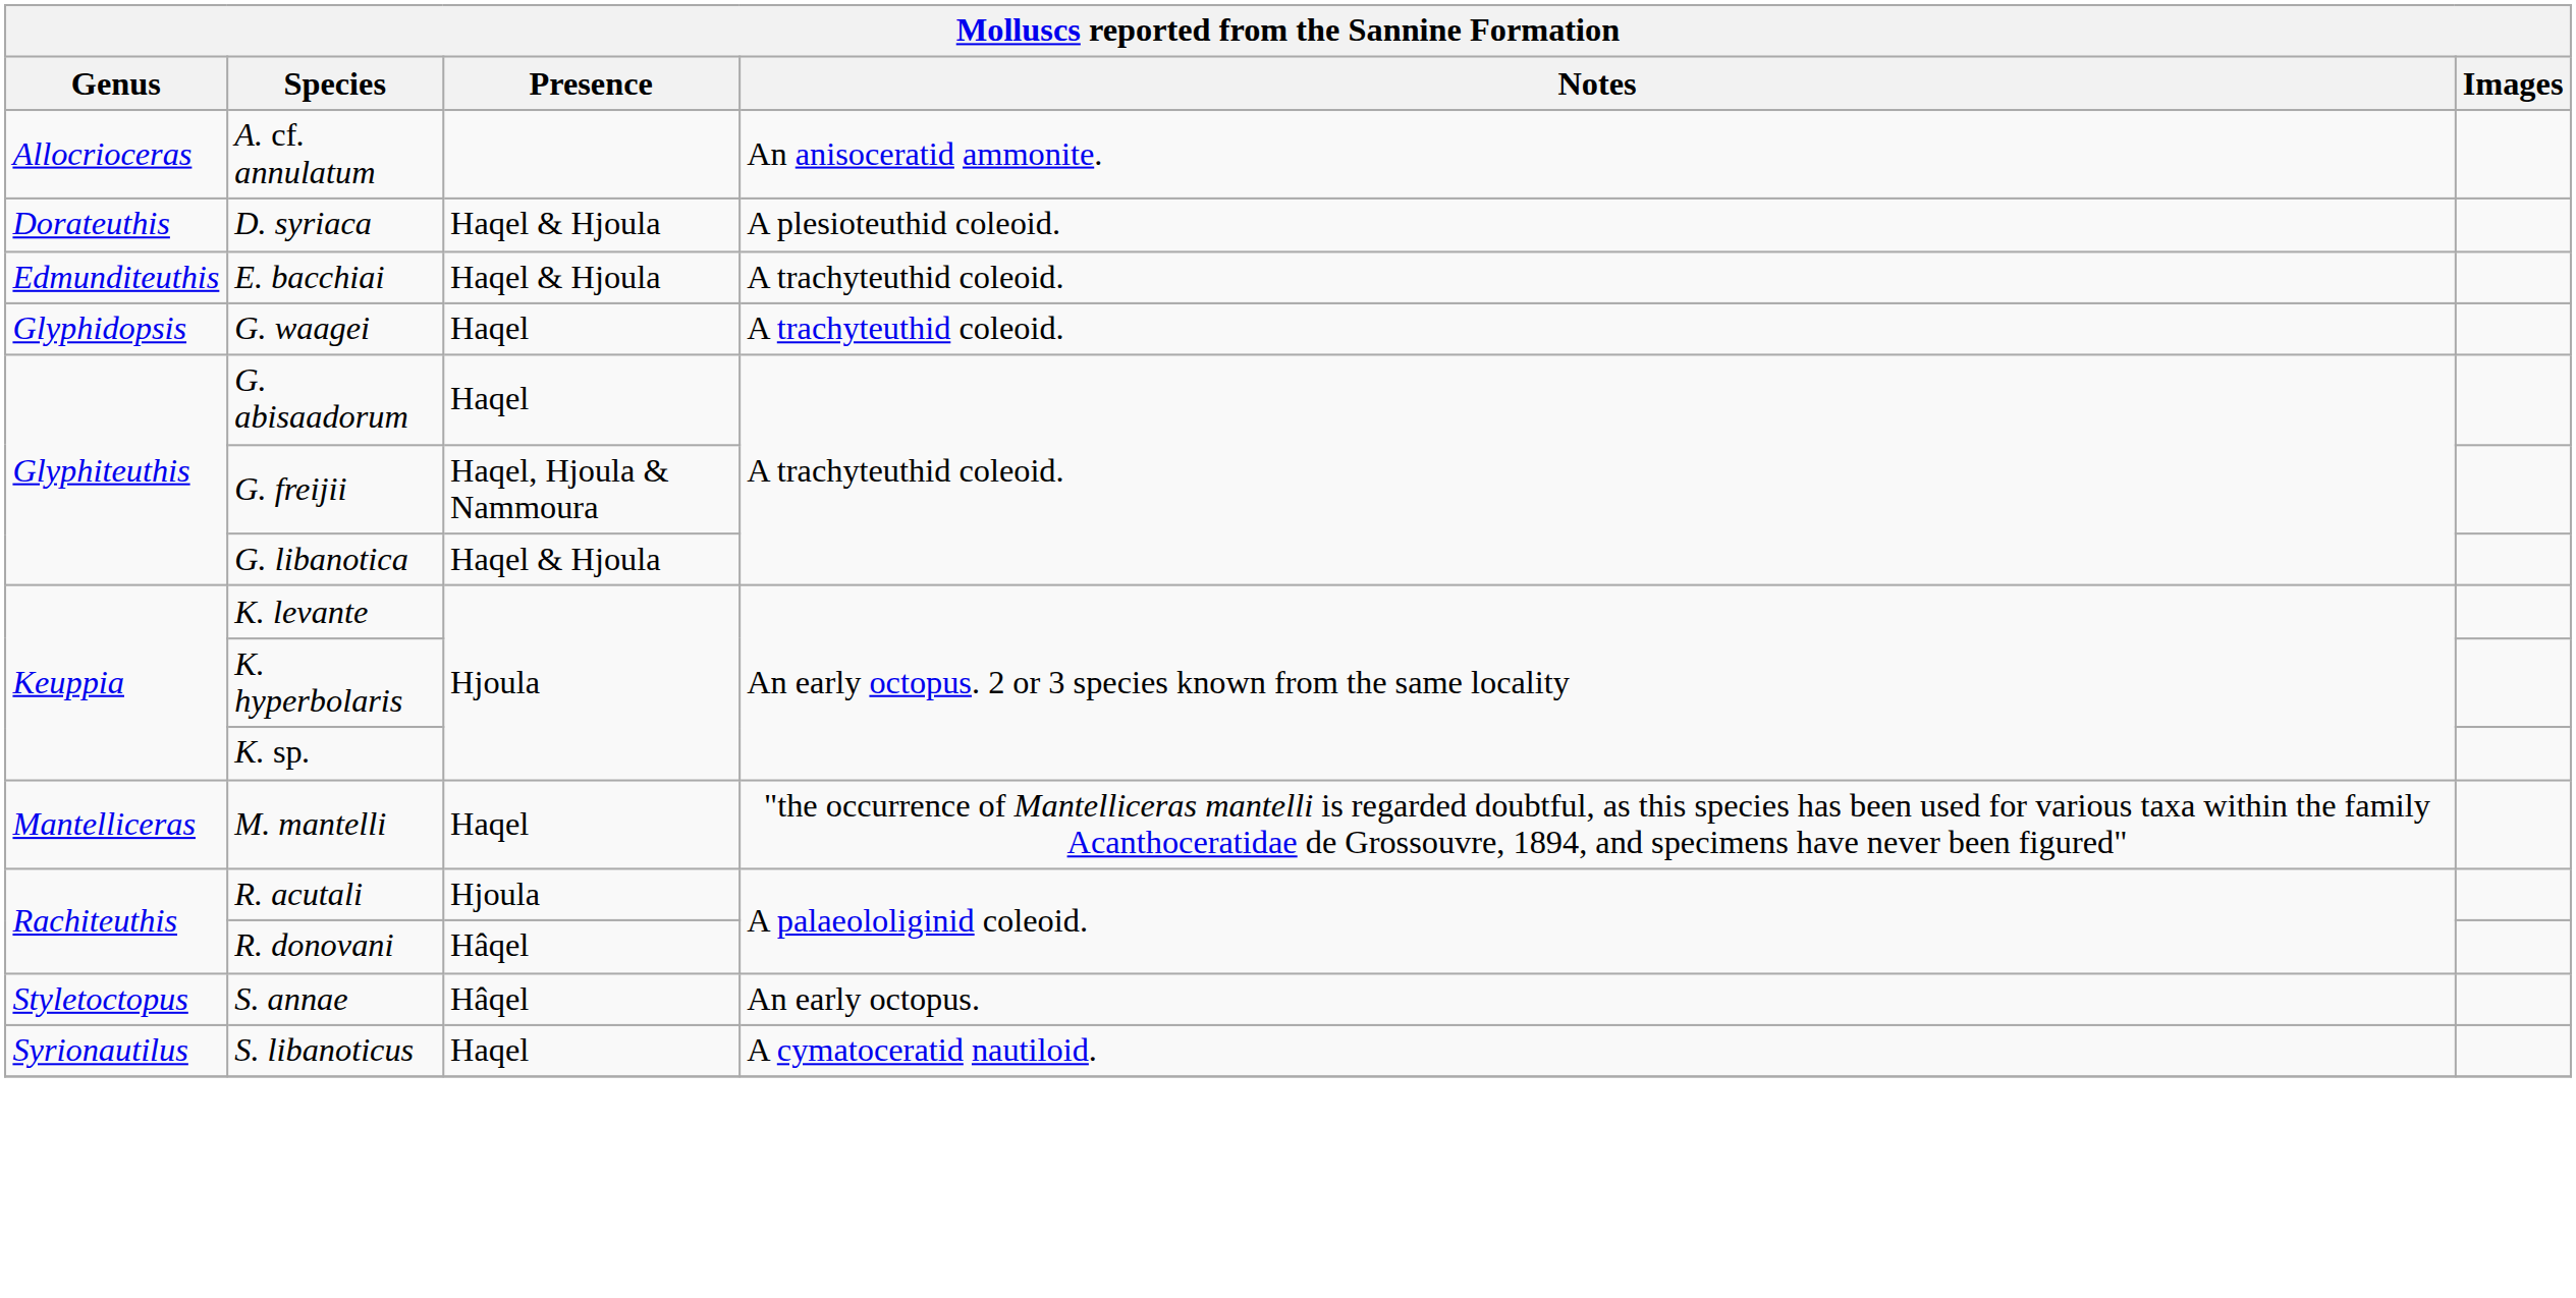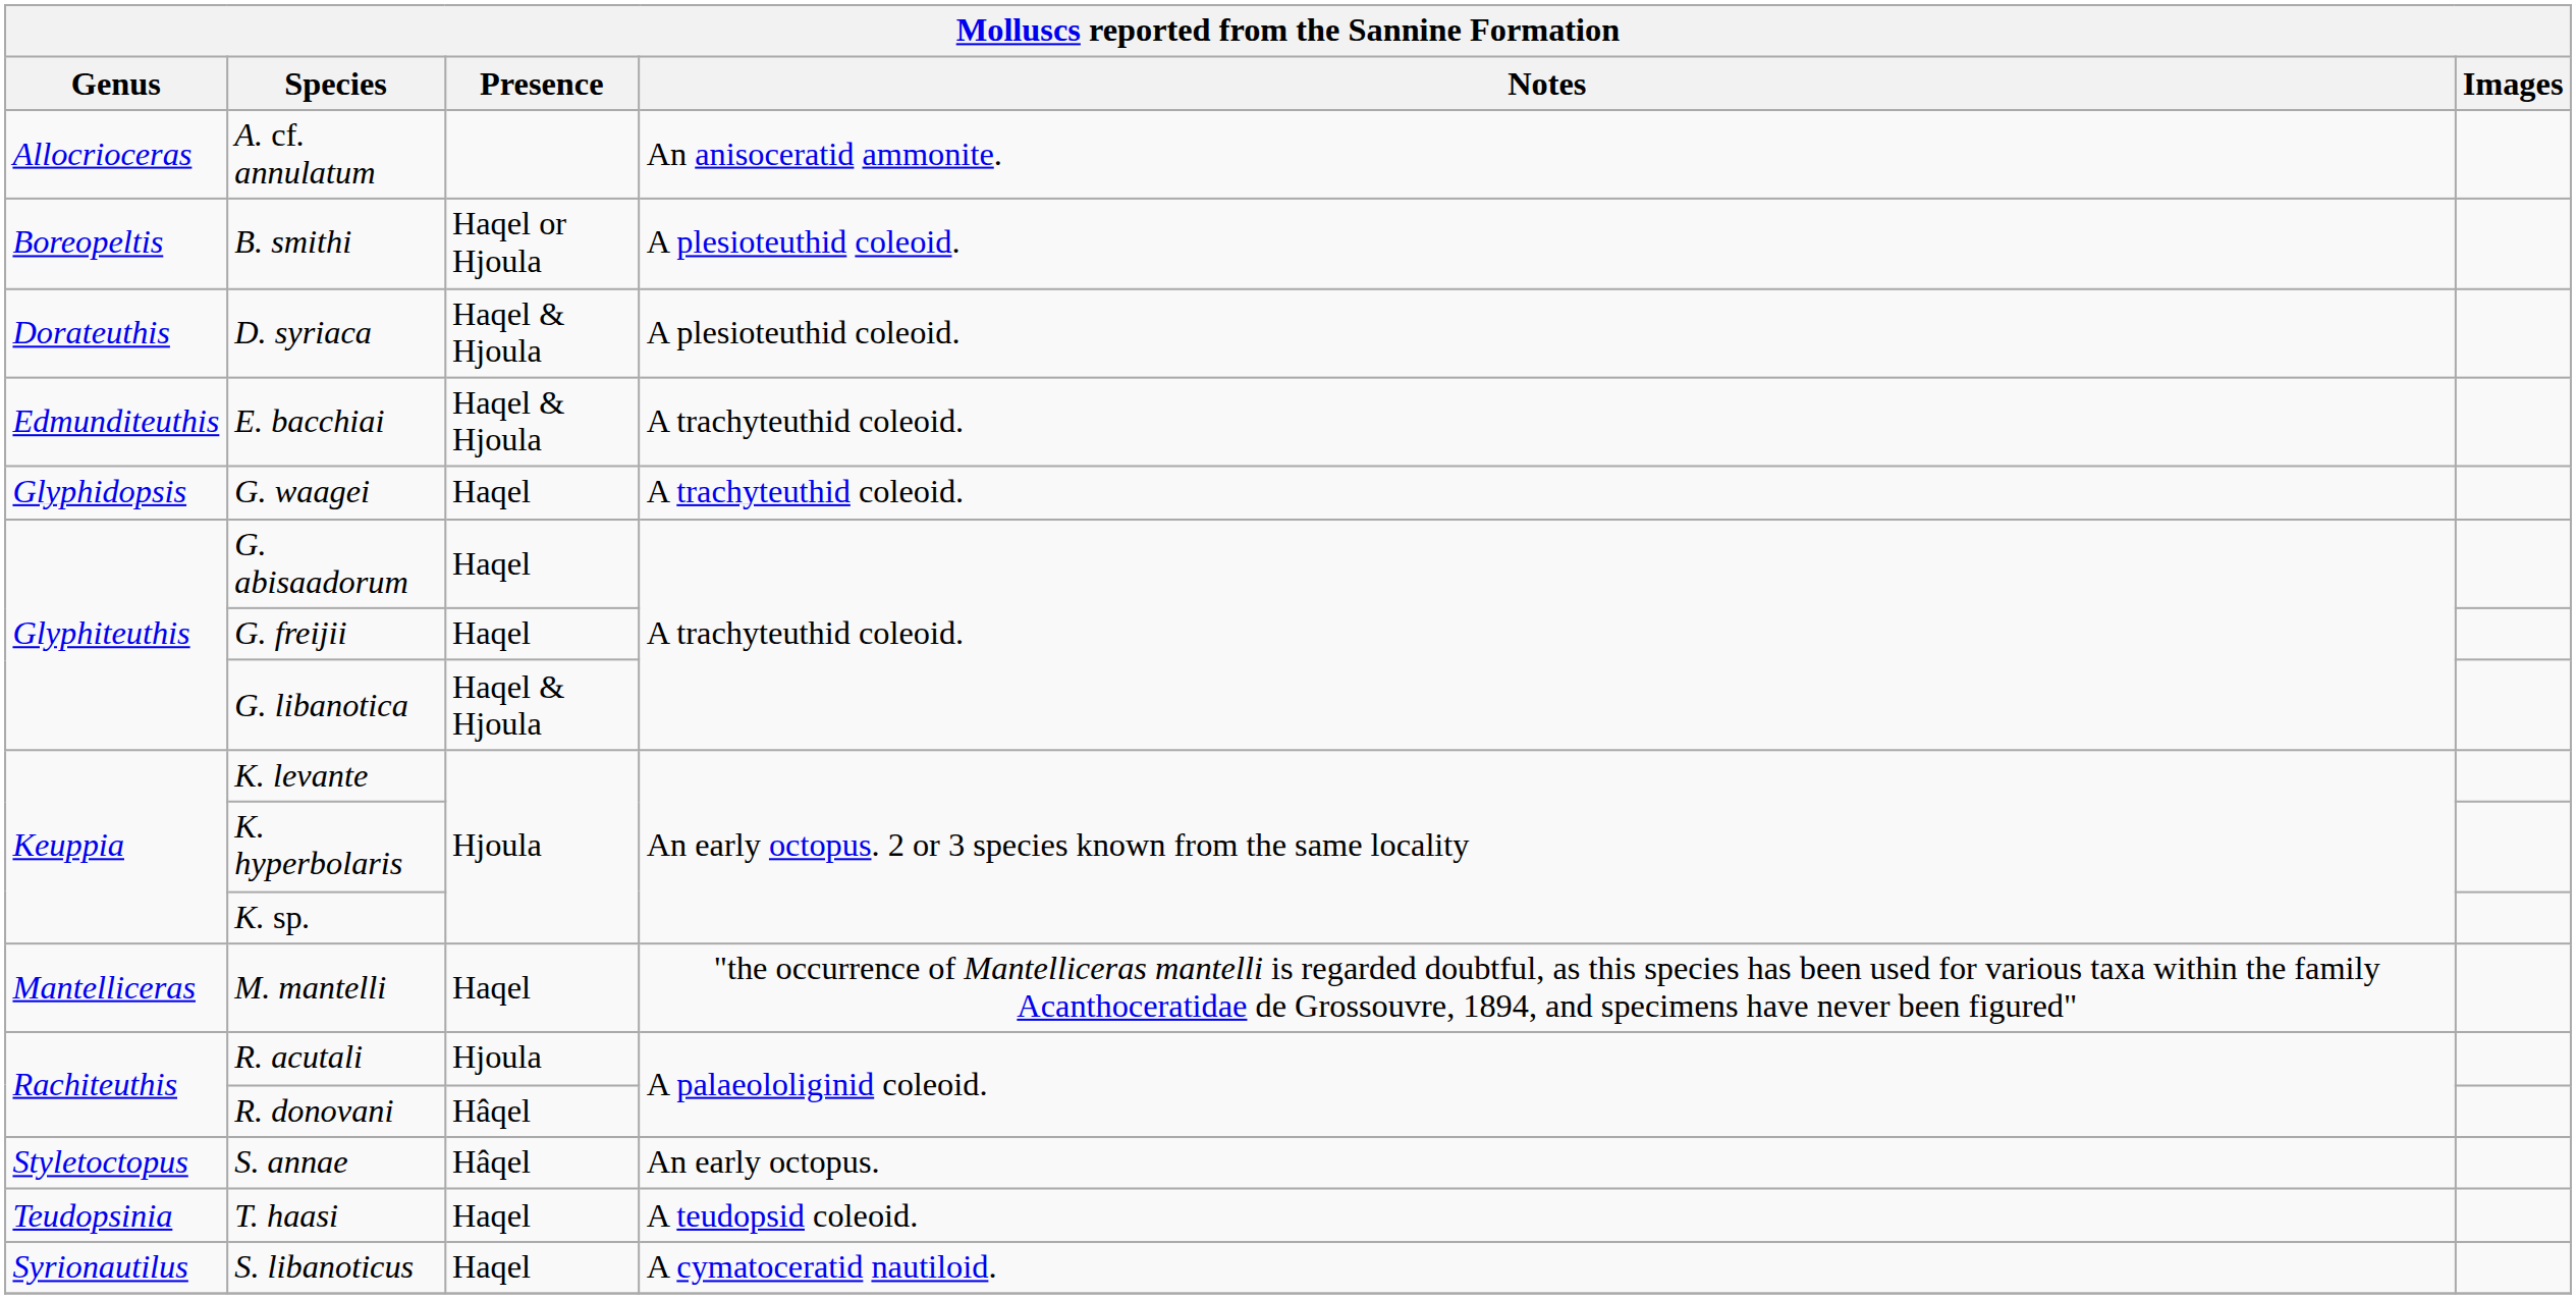+ row: Boreopeltis | B. smithi | Haqel or Hjoula | A plesioteuthid coleoid.
G. freijii | Presence: Haqel, Hjoula & Nammoura -> Haqel
+ row: Teudopsinia | T. haasi | Haqel | A teudopsid coleoid.
